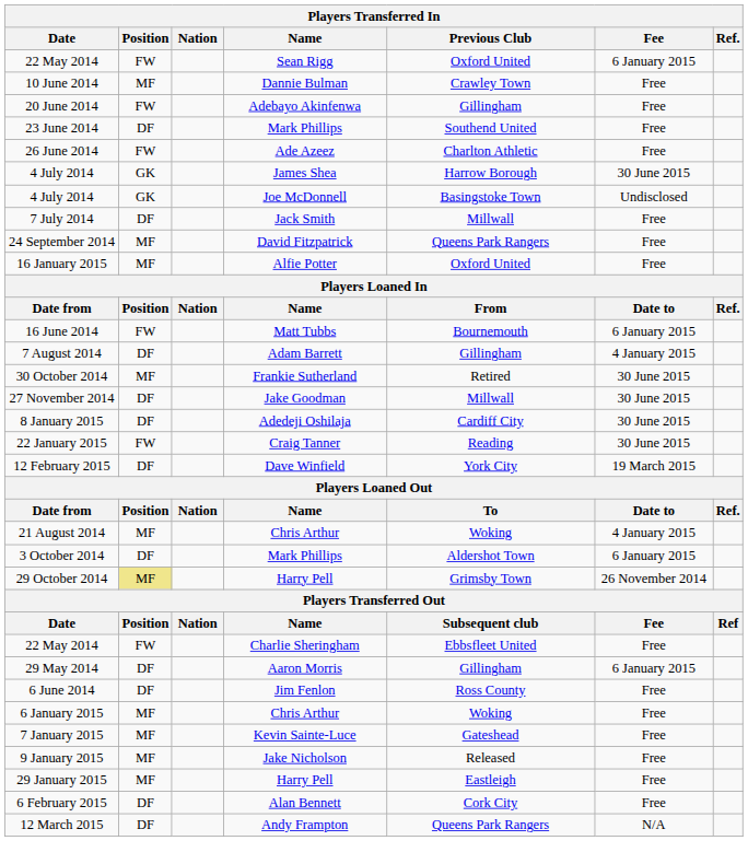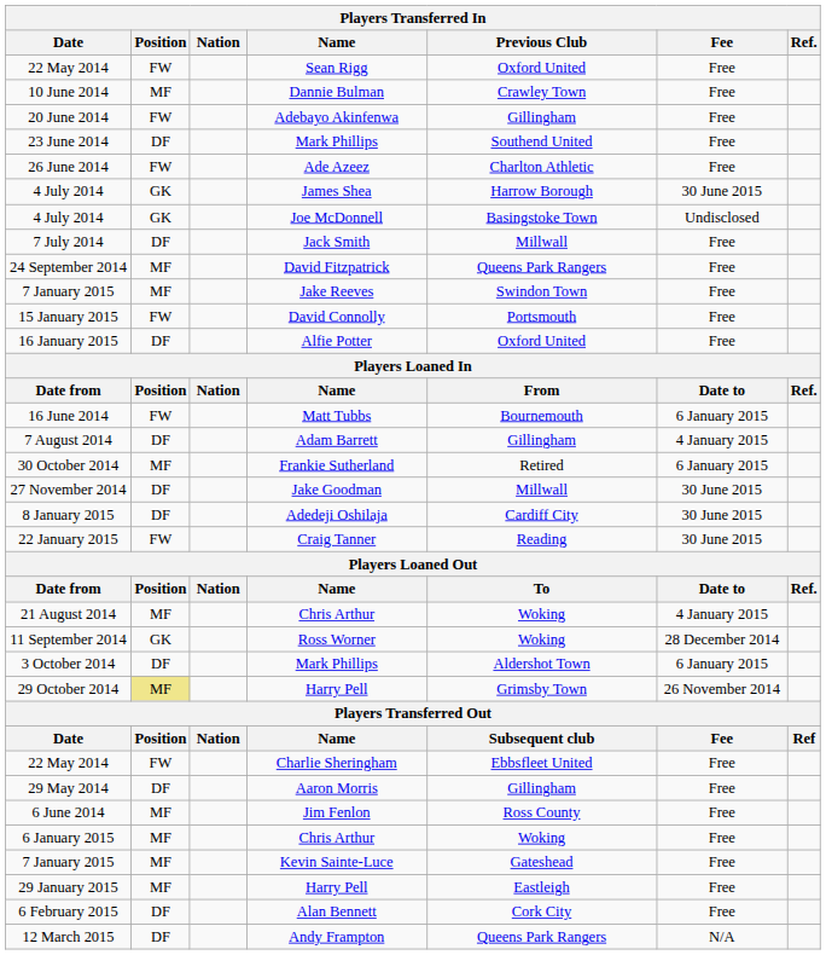22 May 2014 / Sean Rigg | Fee: 6 January 2015 -> Free
+ row: 7 January 2015 | MF | Jake Reeves | Swindon Town | Free
+ row: 15 January 2015 | FW | David Connolly | Portsmouth | Free
16 January 2015 | Position: MF -> DF
30 October 2014 | Fee: 30 June 2015 -> 6 January 2015
- row: 12 February 2015 | DF | Dave Winfield | York City | 19 March 2015
+ row: 11 September 2014 | GK | Ross Worner | Woking | 28 December 2014
29 May 2014 | Fee: 6 January 2015 -> Free
6 June 2014 | Position: DF -> MF
- row: 9 January 2015 | MF | Jake Nicholson | Released | Free
